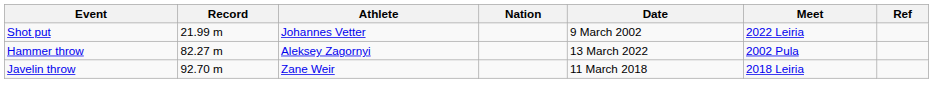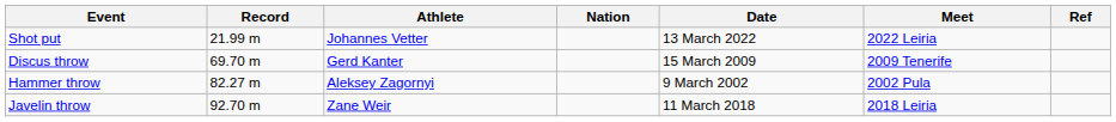Shot put | Date: 9 March 2002 -> 13 March 2022
+ row: Discus throw | 69.70 m | Gerd Kanter | 15 March 2009 | 2009 Tenerife
Hammer throw | Date: 13 March 2022 -> 9 March 2002
